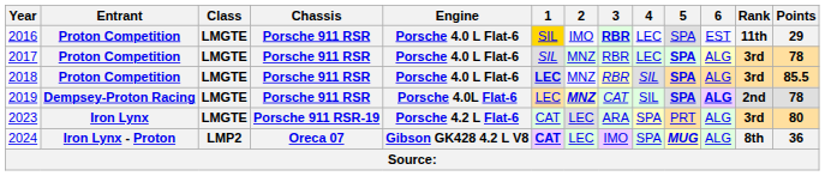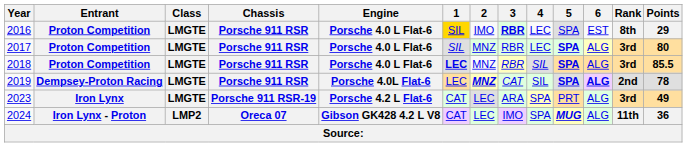2016 | Rank: 11th -> 8th
2017 | Points: 78 -> 80
2023 | Points: 80 -> 49
2024 | 1: bold -> normal
2024 | Rank: 8th -> 11th
